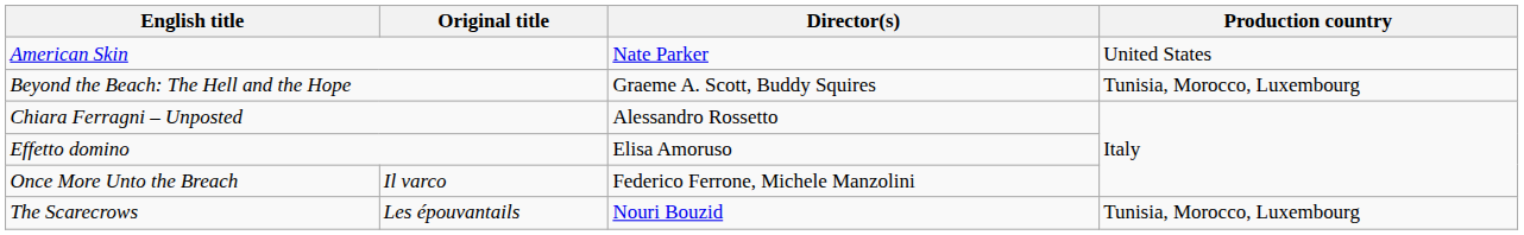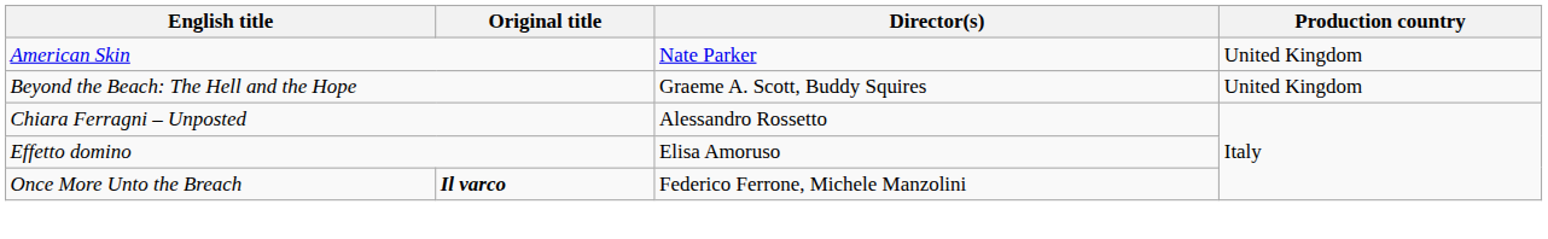American Skin | Production country: United States -> United Kingdom
Beyond the Beach: The Hell and the Hope | Production country: Tunisia, Morocco, Luxembourg -> United Kingdom
Once More Unto the Breach | Original title: normal -> bold
- row: The Scarecrows | Les épouvantails | Nouri Bouzid | Tunisia, Morocco, Luxembourg
